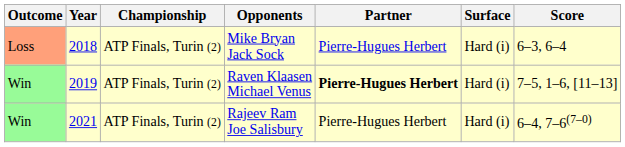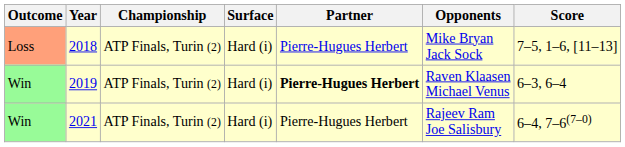columns swapped: Surface <-> Opponents
2018 | Score: 6–3, 6–4 -> 7–5, 1–6, [11–13]
2019 | Score: 7–5, 1–6, [11–13] -> 6–3, 6–4
